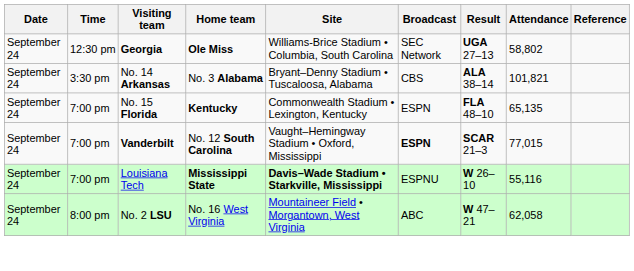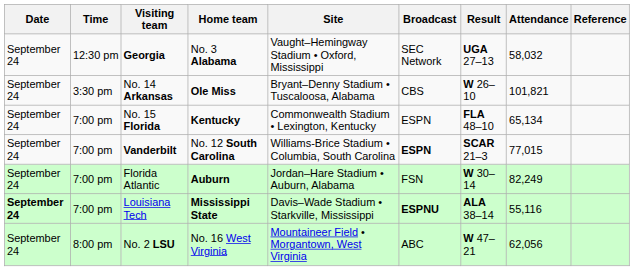Georgia | Home team: Ole Miss -> No. 3 Alabama
Georgia | Site: Williams-Brice Stadium • Columbia, South Carolina -> Vaught–Hemingway Stadium • Oxford, Mississippi
Georgia | Attendance: 58,802 -> 58,032
No. 14 Arkansas | Home team: No. 3 Alabama -> Ole Miss
No. 14 Arkansas | Result: ALA 38–14 -> W 26–10
No. 15 Florida | Attendance: 65,135 -> 65,134
Vanderbilt | Site: Vaught–Hemingway Stadium • Oxford, Mississippi -> Williams-Brice Stadium • Columbia, South Carolina
+ row: September 24 | 7:00 pm | Florida Atlantic | Auburn | Jordan–Hare Stadium • Auburn, Alabama | FSN | W 30–14 | 82,249
Louisiana Tech | Date: normal -> bold
Louisiana Tech | Site: bold -> normal
Louisiana Tech | Broadcast: normal -> bold
Louisiana Tech | Result: W 26–10 -> ALA 38–14
No. 2 LSU | Attendance: 62,058 -> 62,056
